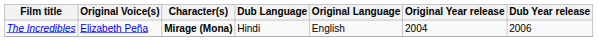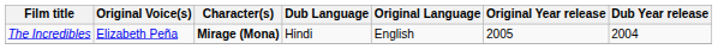The Incredibles | Original Year release: 2004 -> 2005
The Incredibles | Dub Year release: 2006 -> 2004
